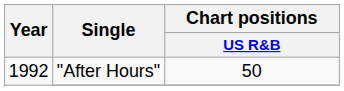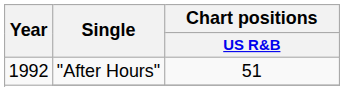"After Hours" | Chart positions / US R&B: 50 -> 51
